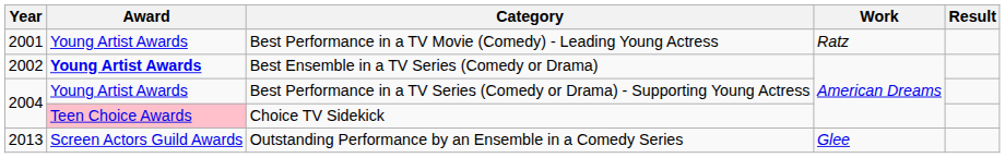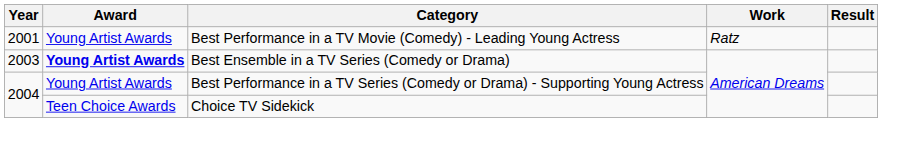Best Ensemble in a TV Series (Comedy or Drama) | Year: 2002 -> 2003
Choice TV Sidekick | Award: pink background -> no background
- row: 2013 | Screen Actors Guild Awards | Outstanding Performance by an Ensemble in a Comedy Series | Glee
